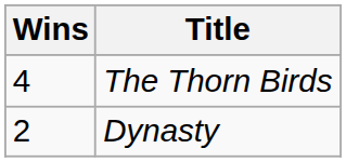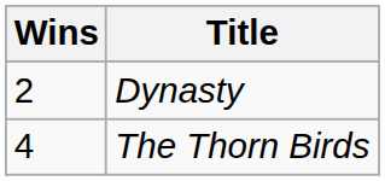rows swapped: The Thorn Birds <-> Dynasty
